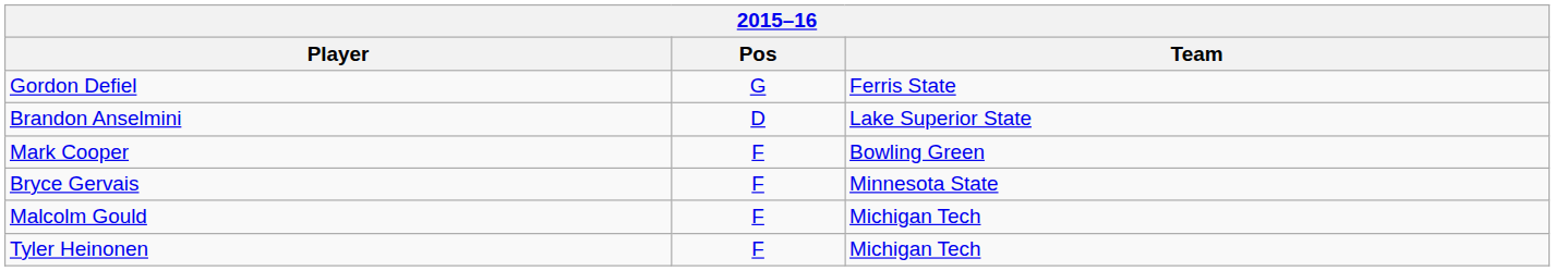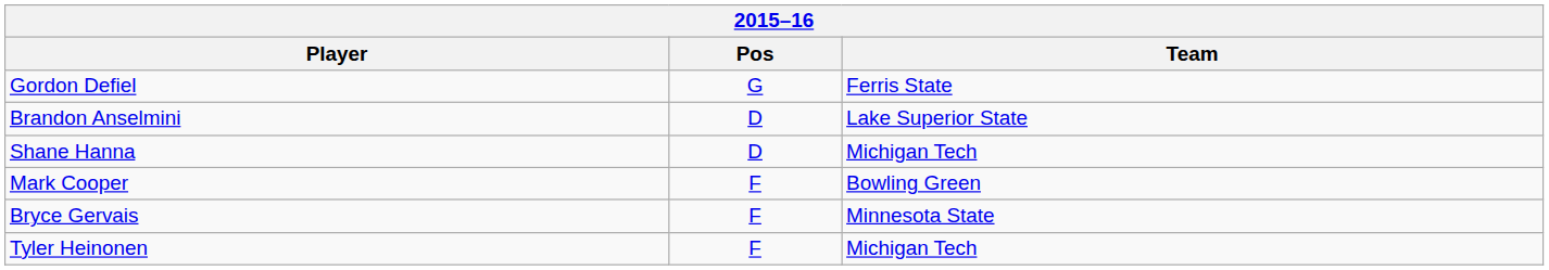+ row: Shane Hanna | D | Michigan Tech
- row: Malcolm Gould | F | Michigan Tech
